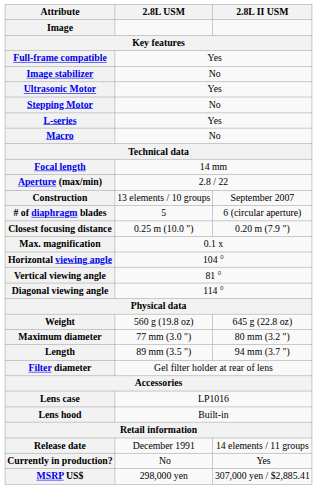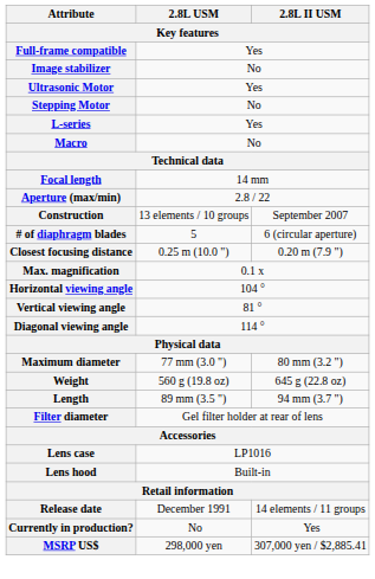- row: Image
rows swapped: Weight <-> Maximum diameter
